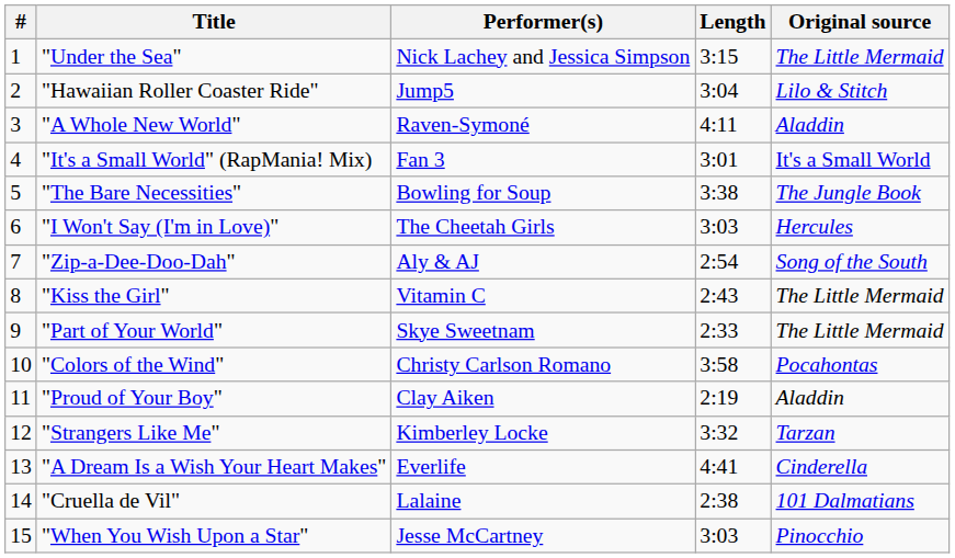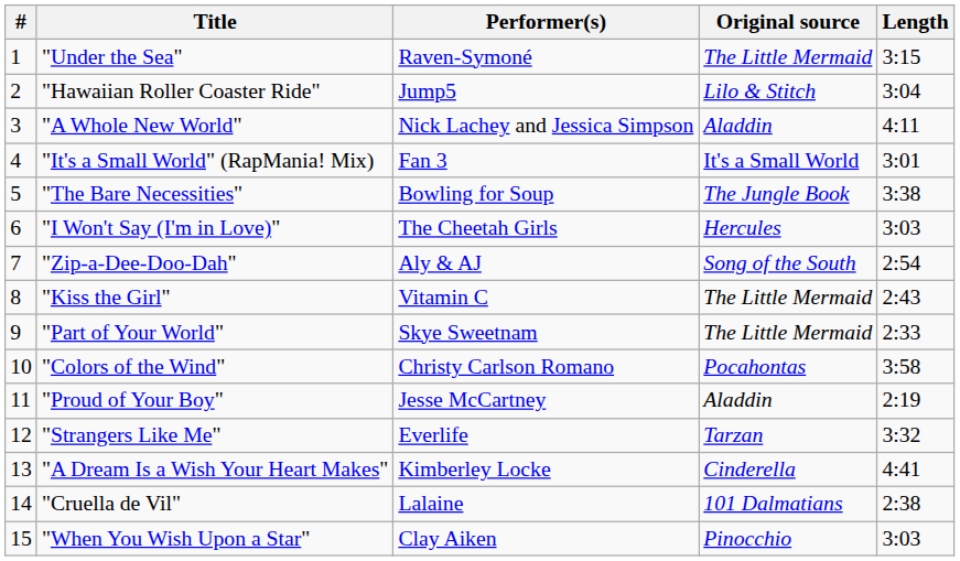columns swapped: Original source <-> Length
"Under the Sea" | Performer(s): Nick Lachey and Jessica Simpson -> Raven-Symoné
"A Whole New World" | Performer(s): Raven-Symoné -> Nick Lachey and Jessica Simpson
"Proud of Your Boy" | Performer(s): Clay Aiken -> Jesse McCartney
"Strangers Like Me" | Performer(s): Kimberley Locke -> Everlife
"A Dream Is a Wish Your Heart Makes" | Performer(s): Everlife -> Kimberley Locke
"When You Wish Upon a Star" | Performer(s): Jesse McCartney -> Clay Aiken
